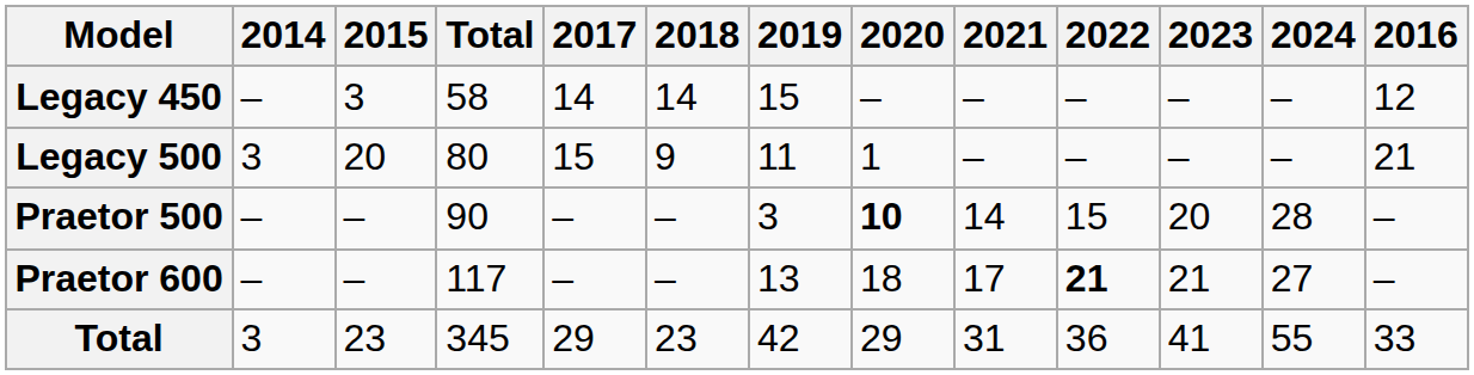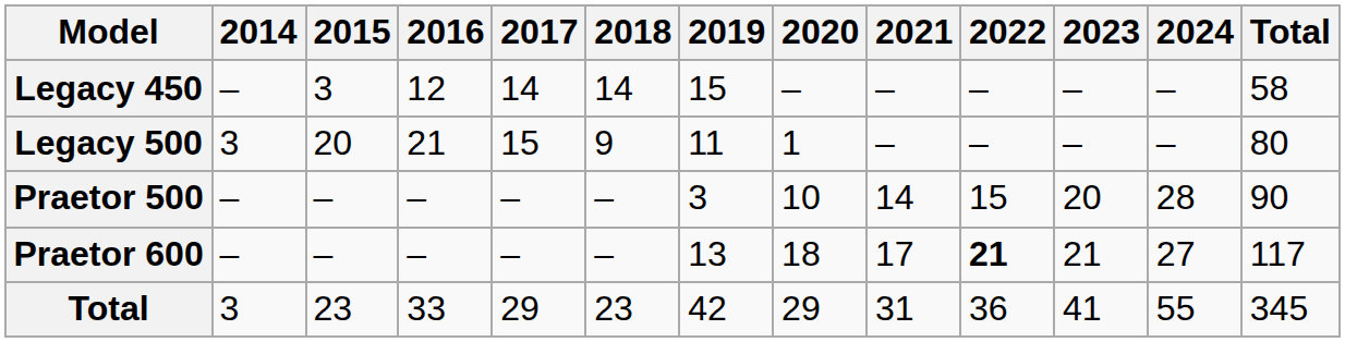columns swapped: 2016 <-> Total
Praetor 500 | 2020: bold -> normal
